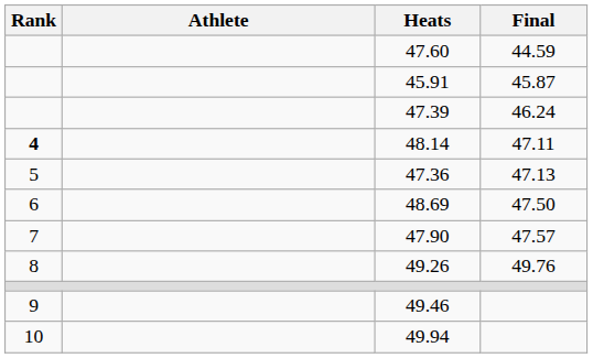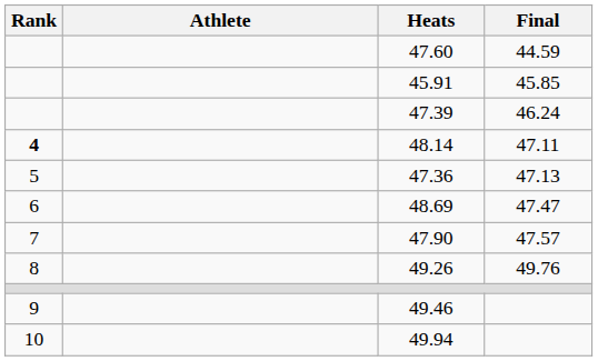45.91 | Final: 45.87 -> 45.85
48.69 | Final: 47.50 -> 47.47
